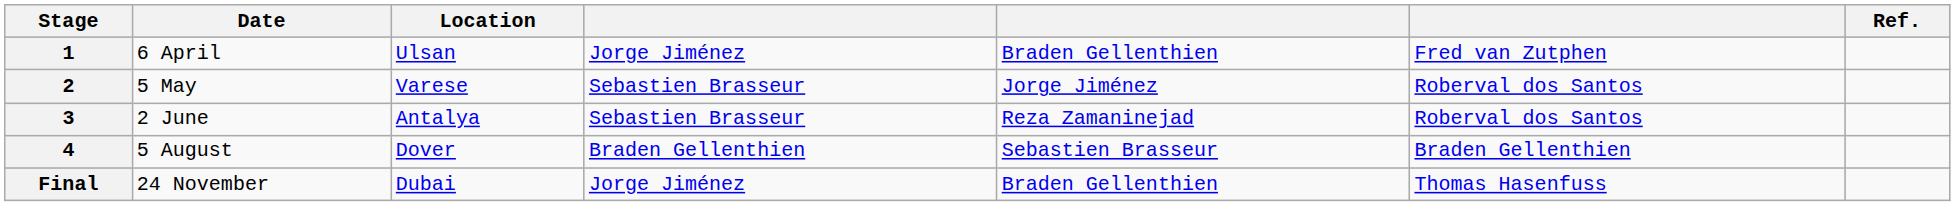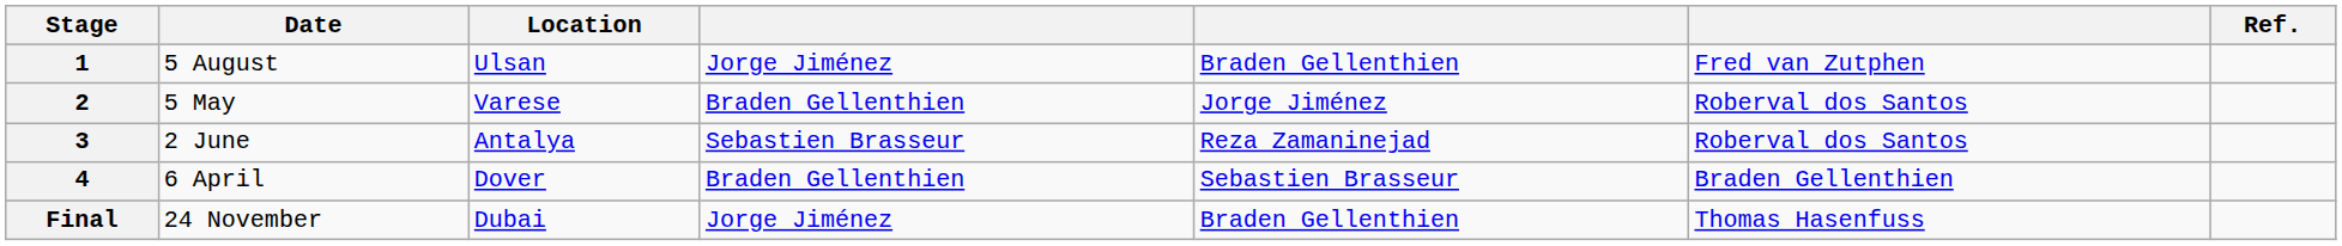1 | Date: 6 April -> 5 August
2 | column 4: Sebastien Brasseur -> Braden Gellenthien
4 | Date: 5 August -> 6 April
